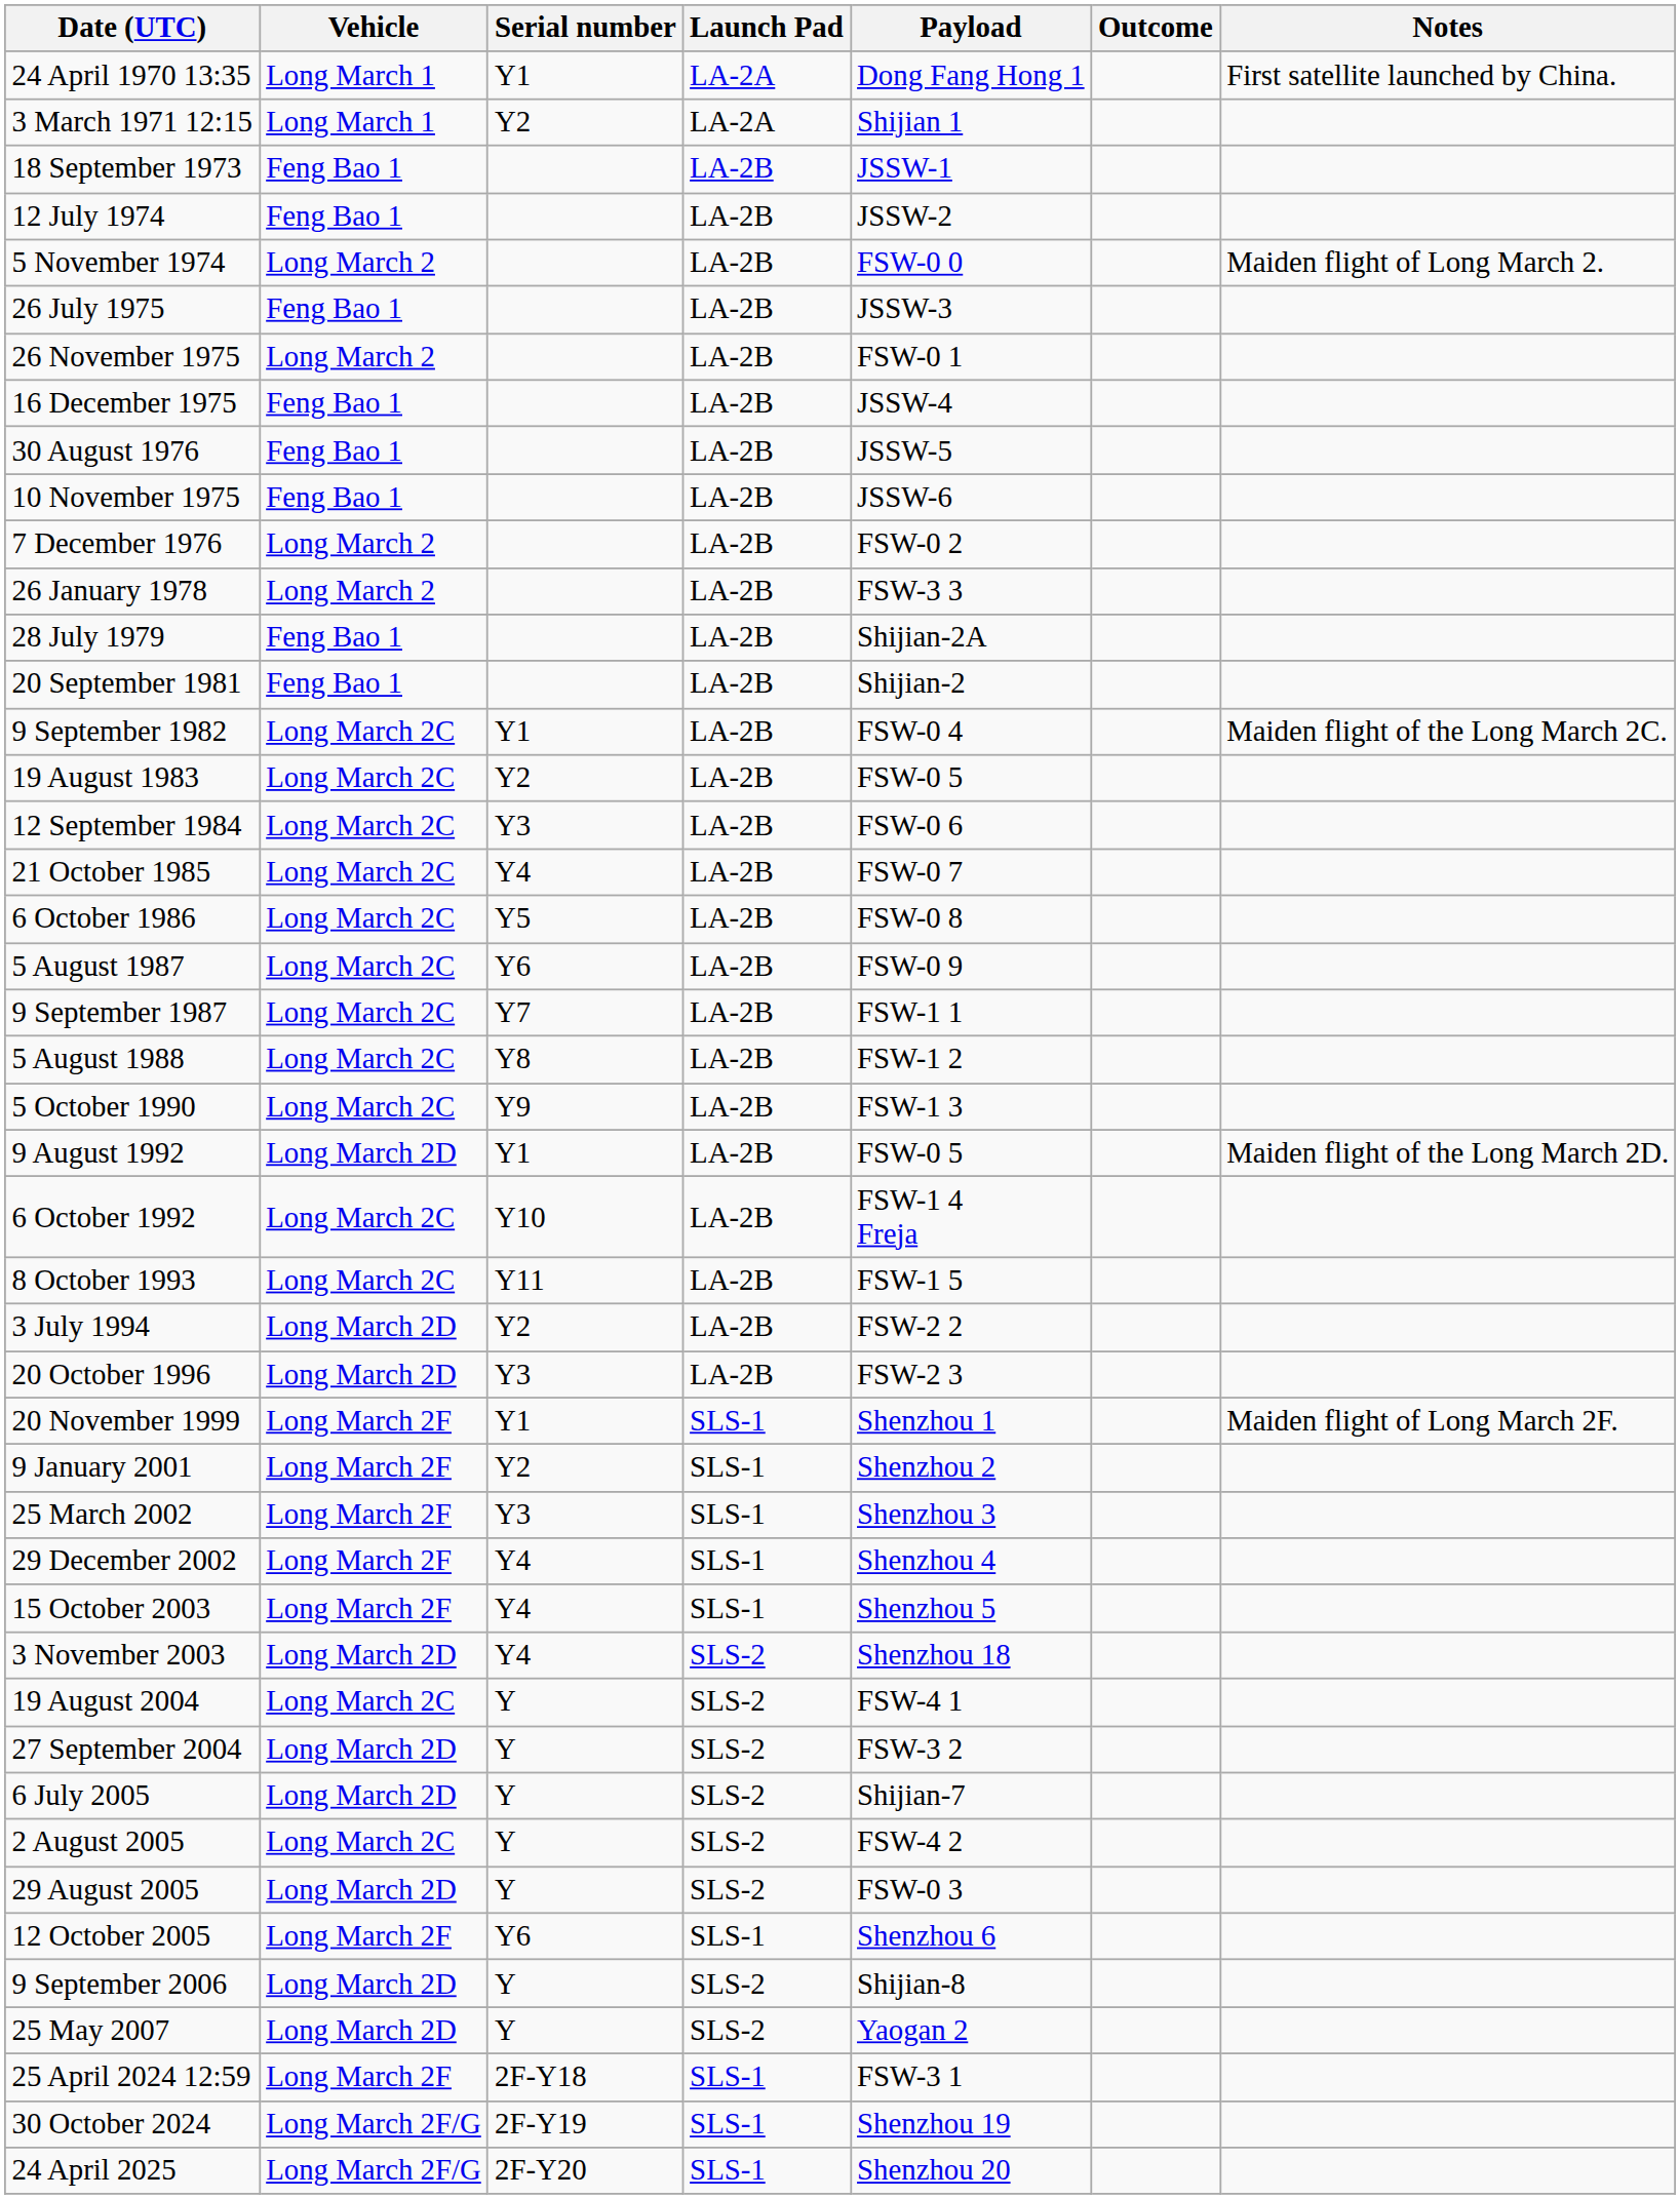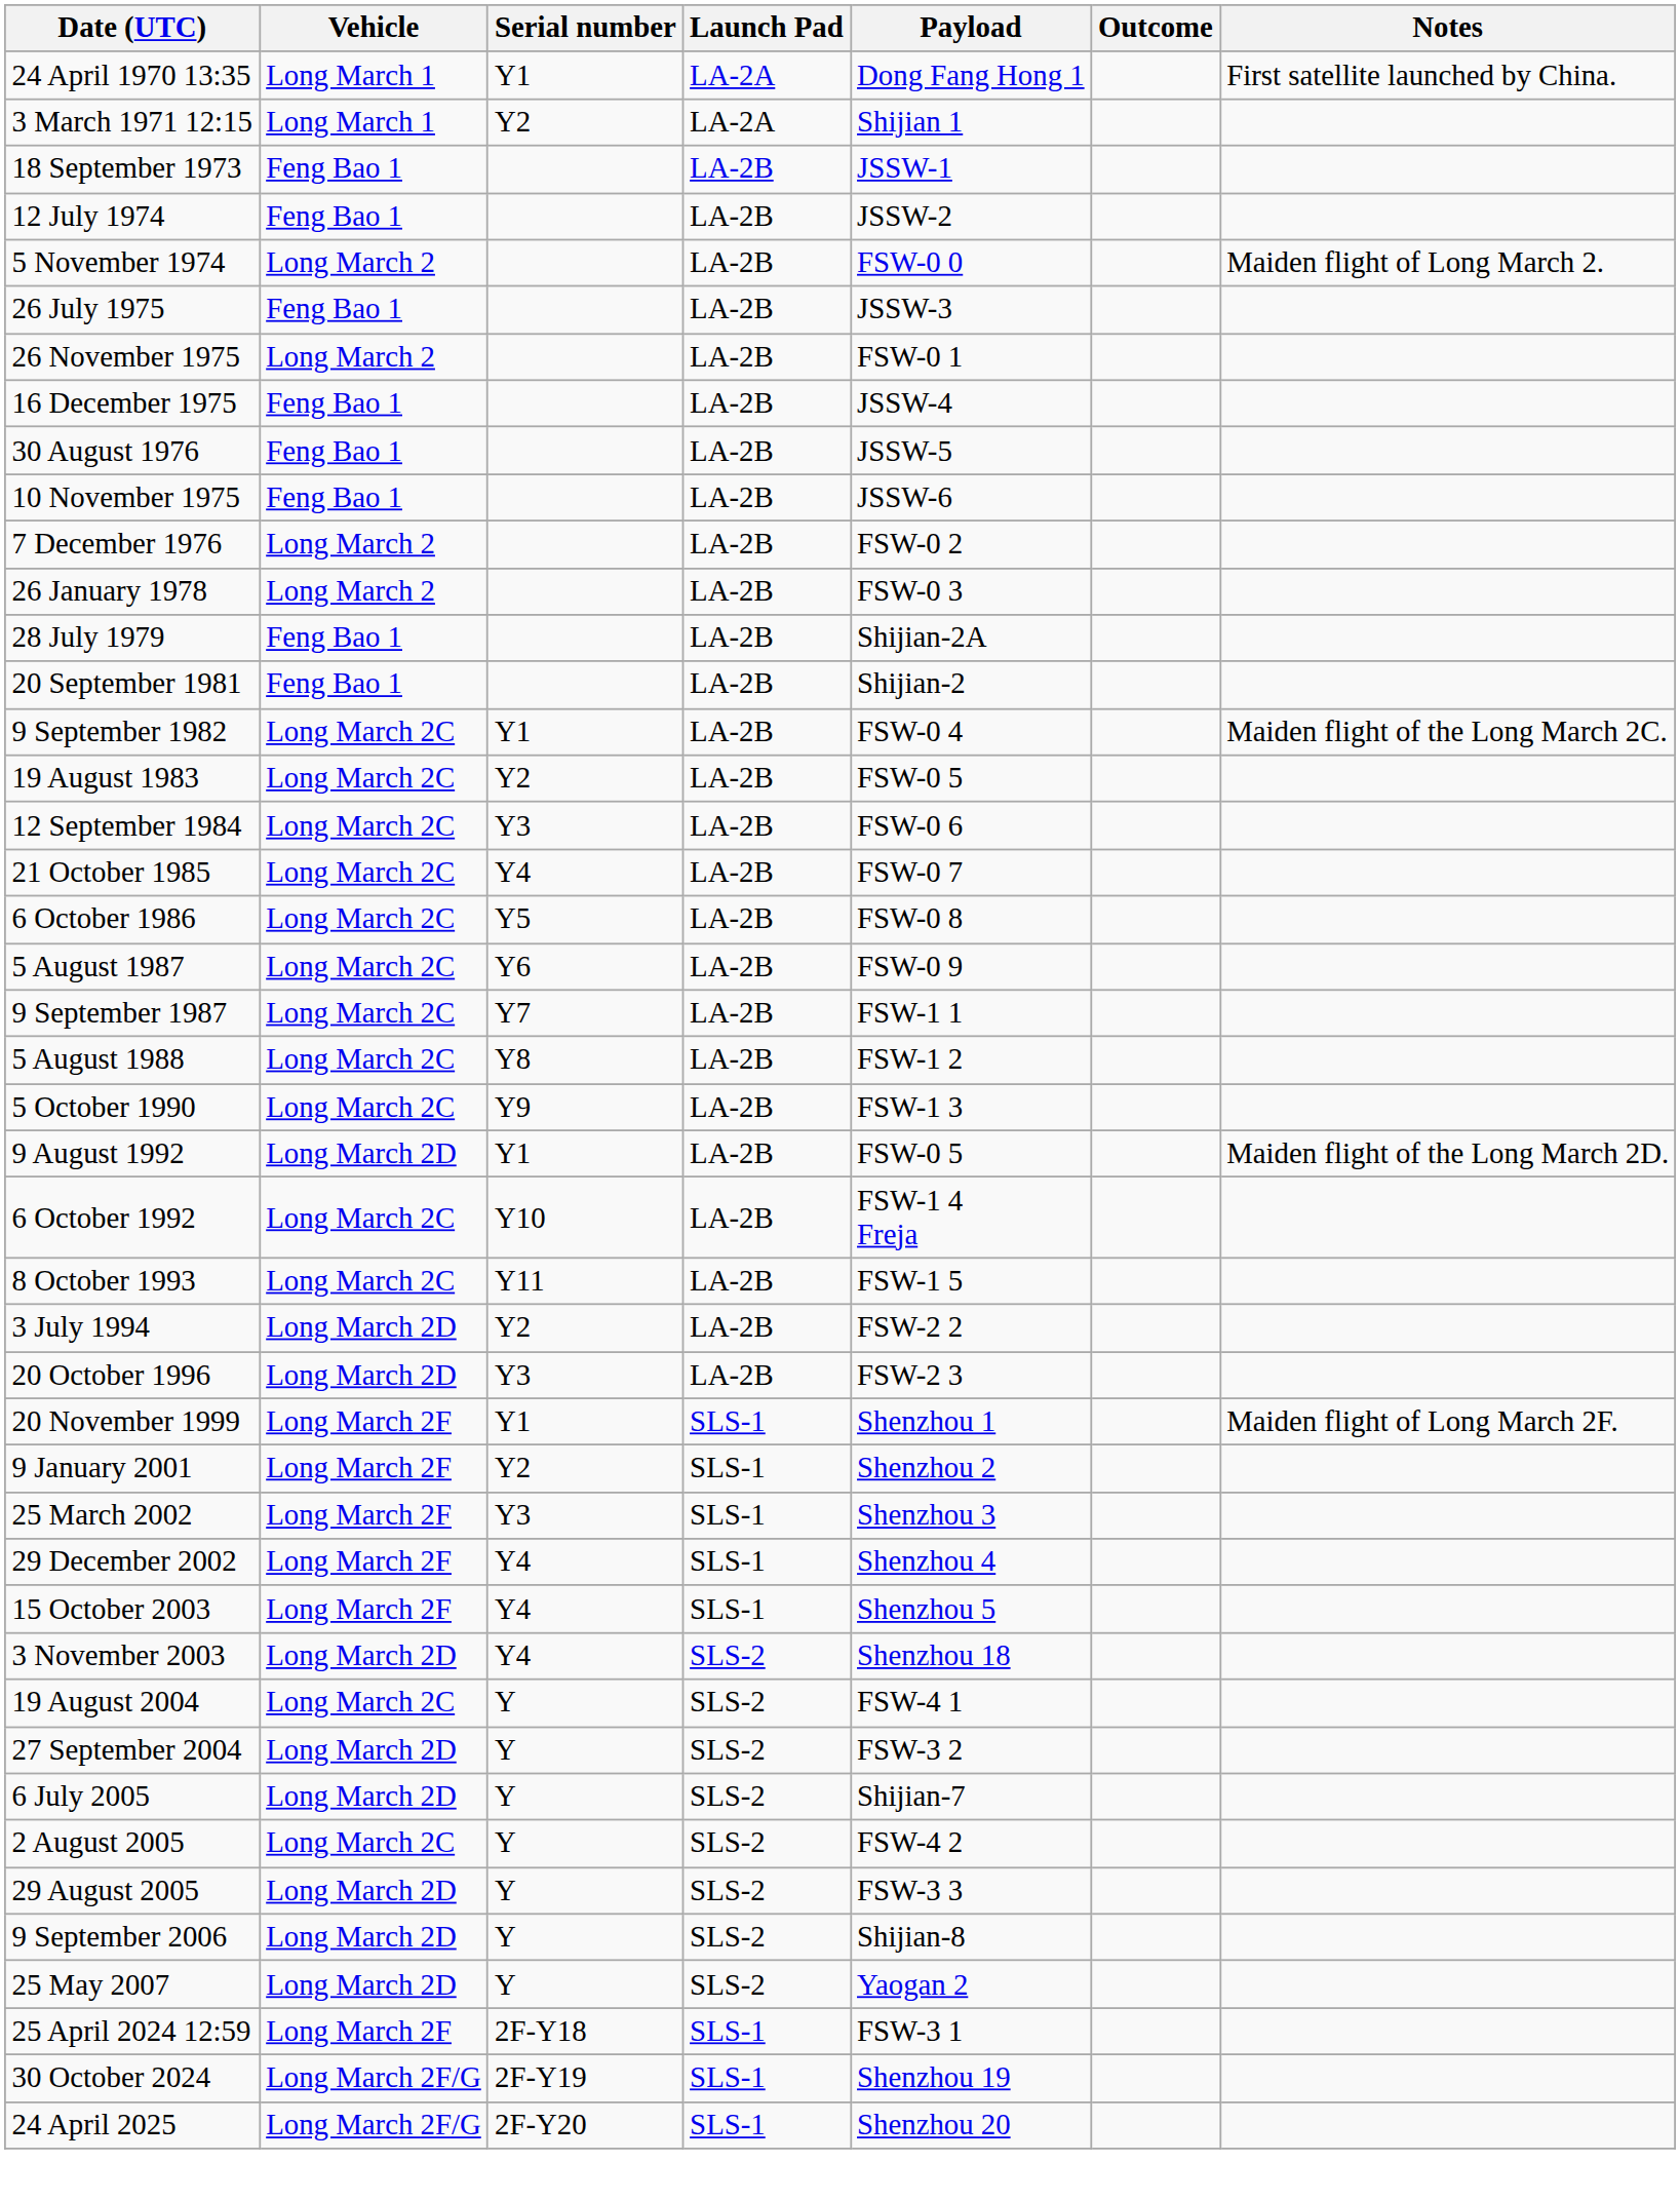26 January 1978 | Payload: FSW-3 3 -> FSW-0 3
29 August 2005 | Payload: FSW-0 3 -> FSW-3 3
- row: 12 October 2005 | Long March 2F | Y6 | SLS-1 | Shenzhou 6
